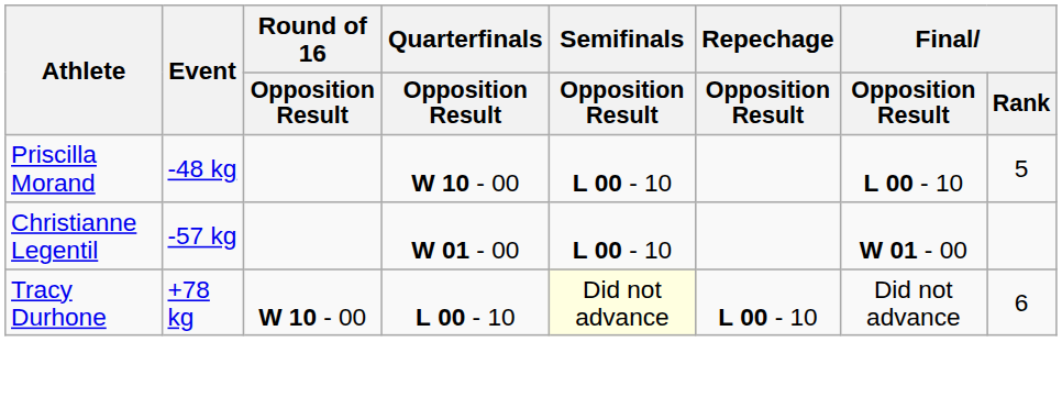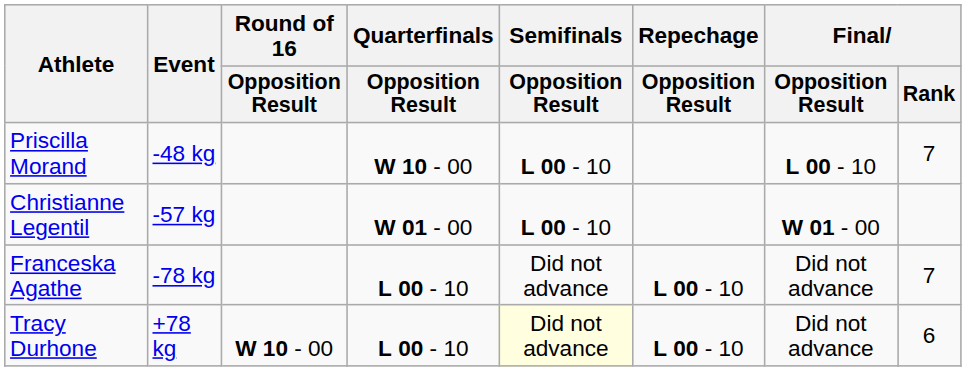Priscilla Morand | Final / Rank: 5 -> 7
+ row: Franceska Agathe | -78 kg | L 00 - 10 | Did not advance | L 00 - 10 | Did not advance | 7
